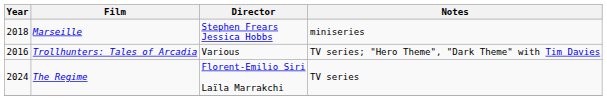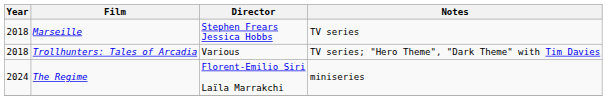Marseille | Notes: miniseries -> TV series
Trollhunters: Tales of Arcadia | Year: 2016 -> 2018
The Regime | Notes: TV series -> miniseries
